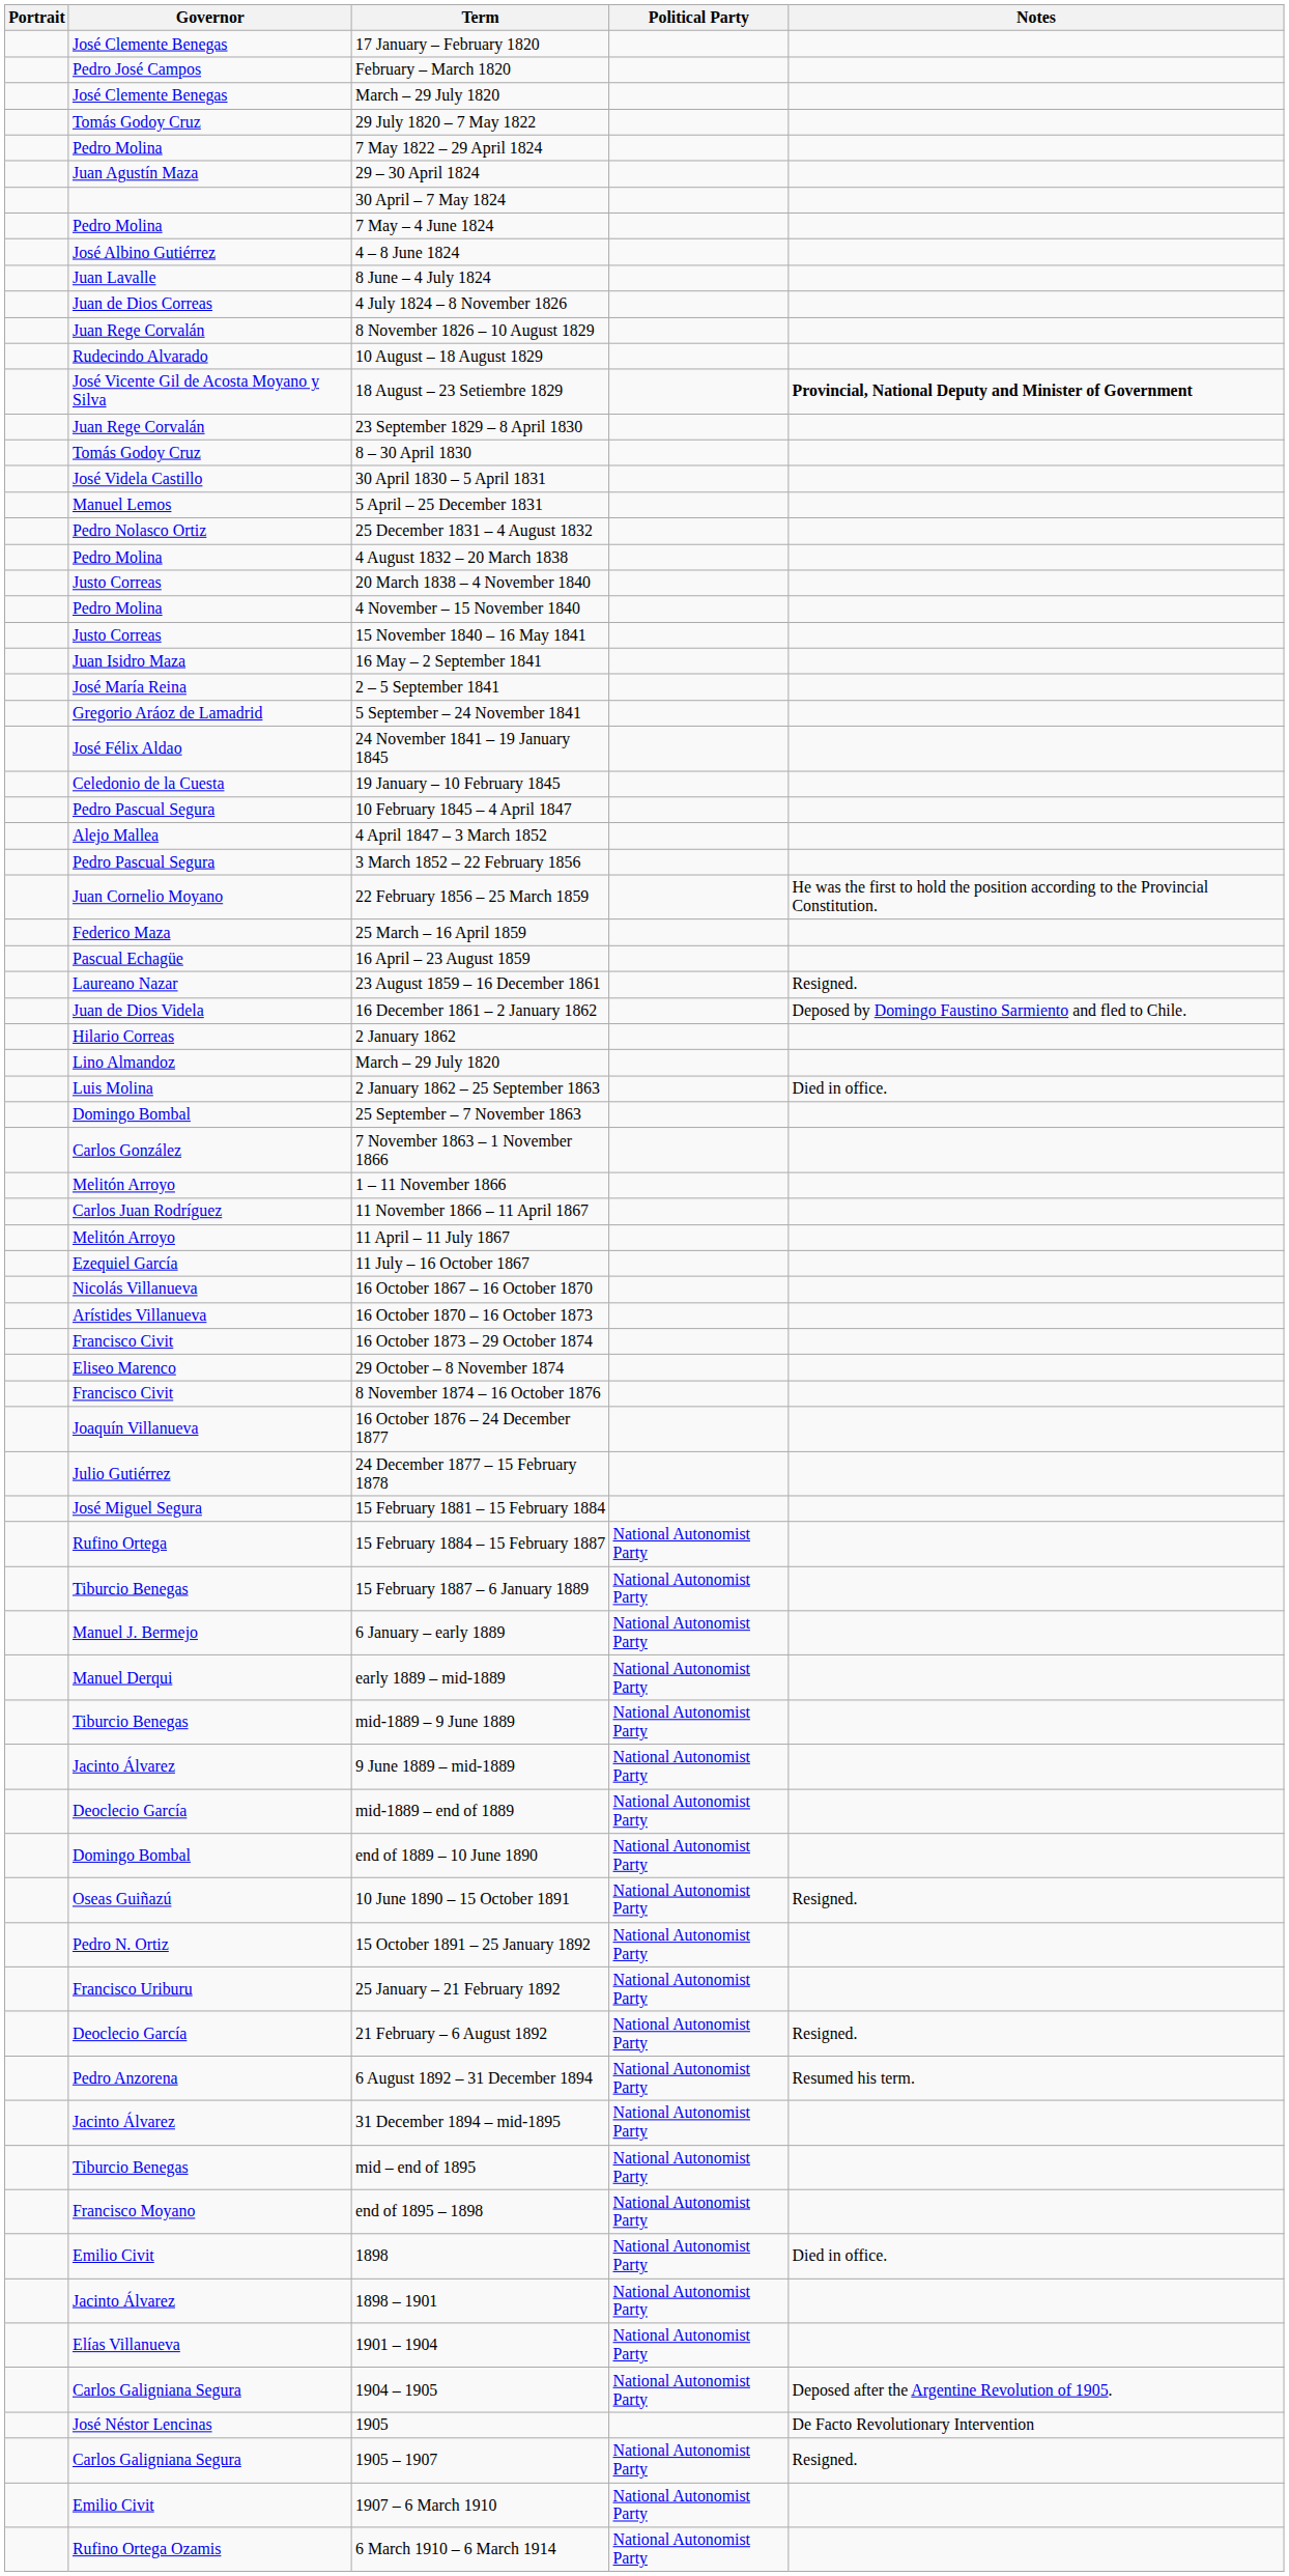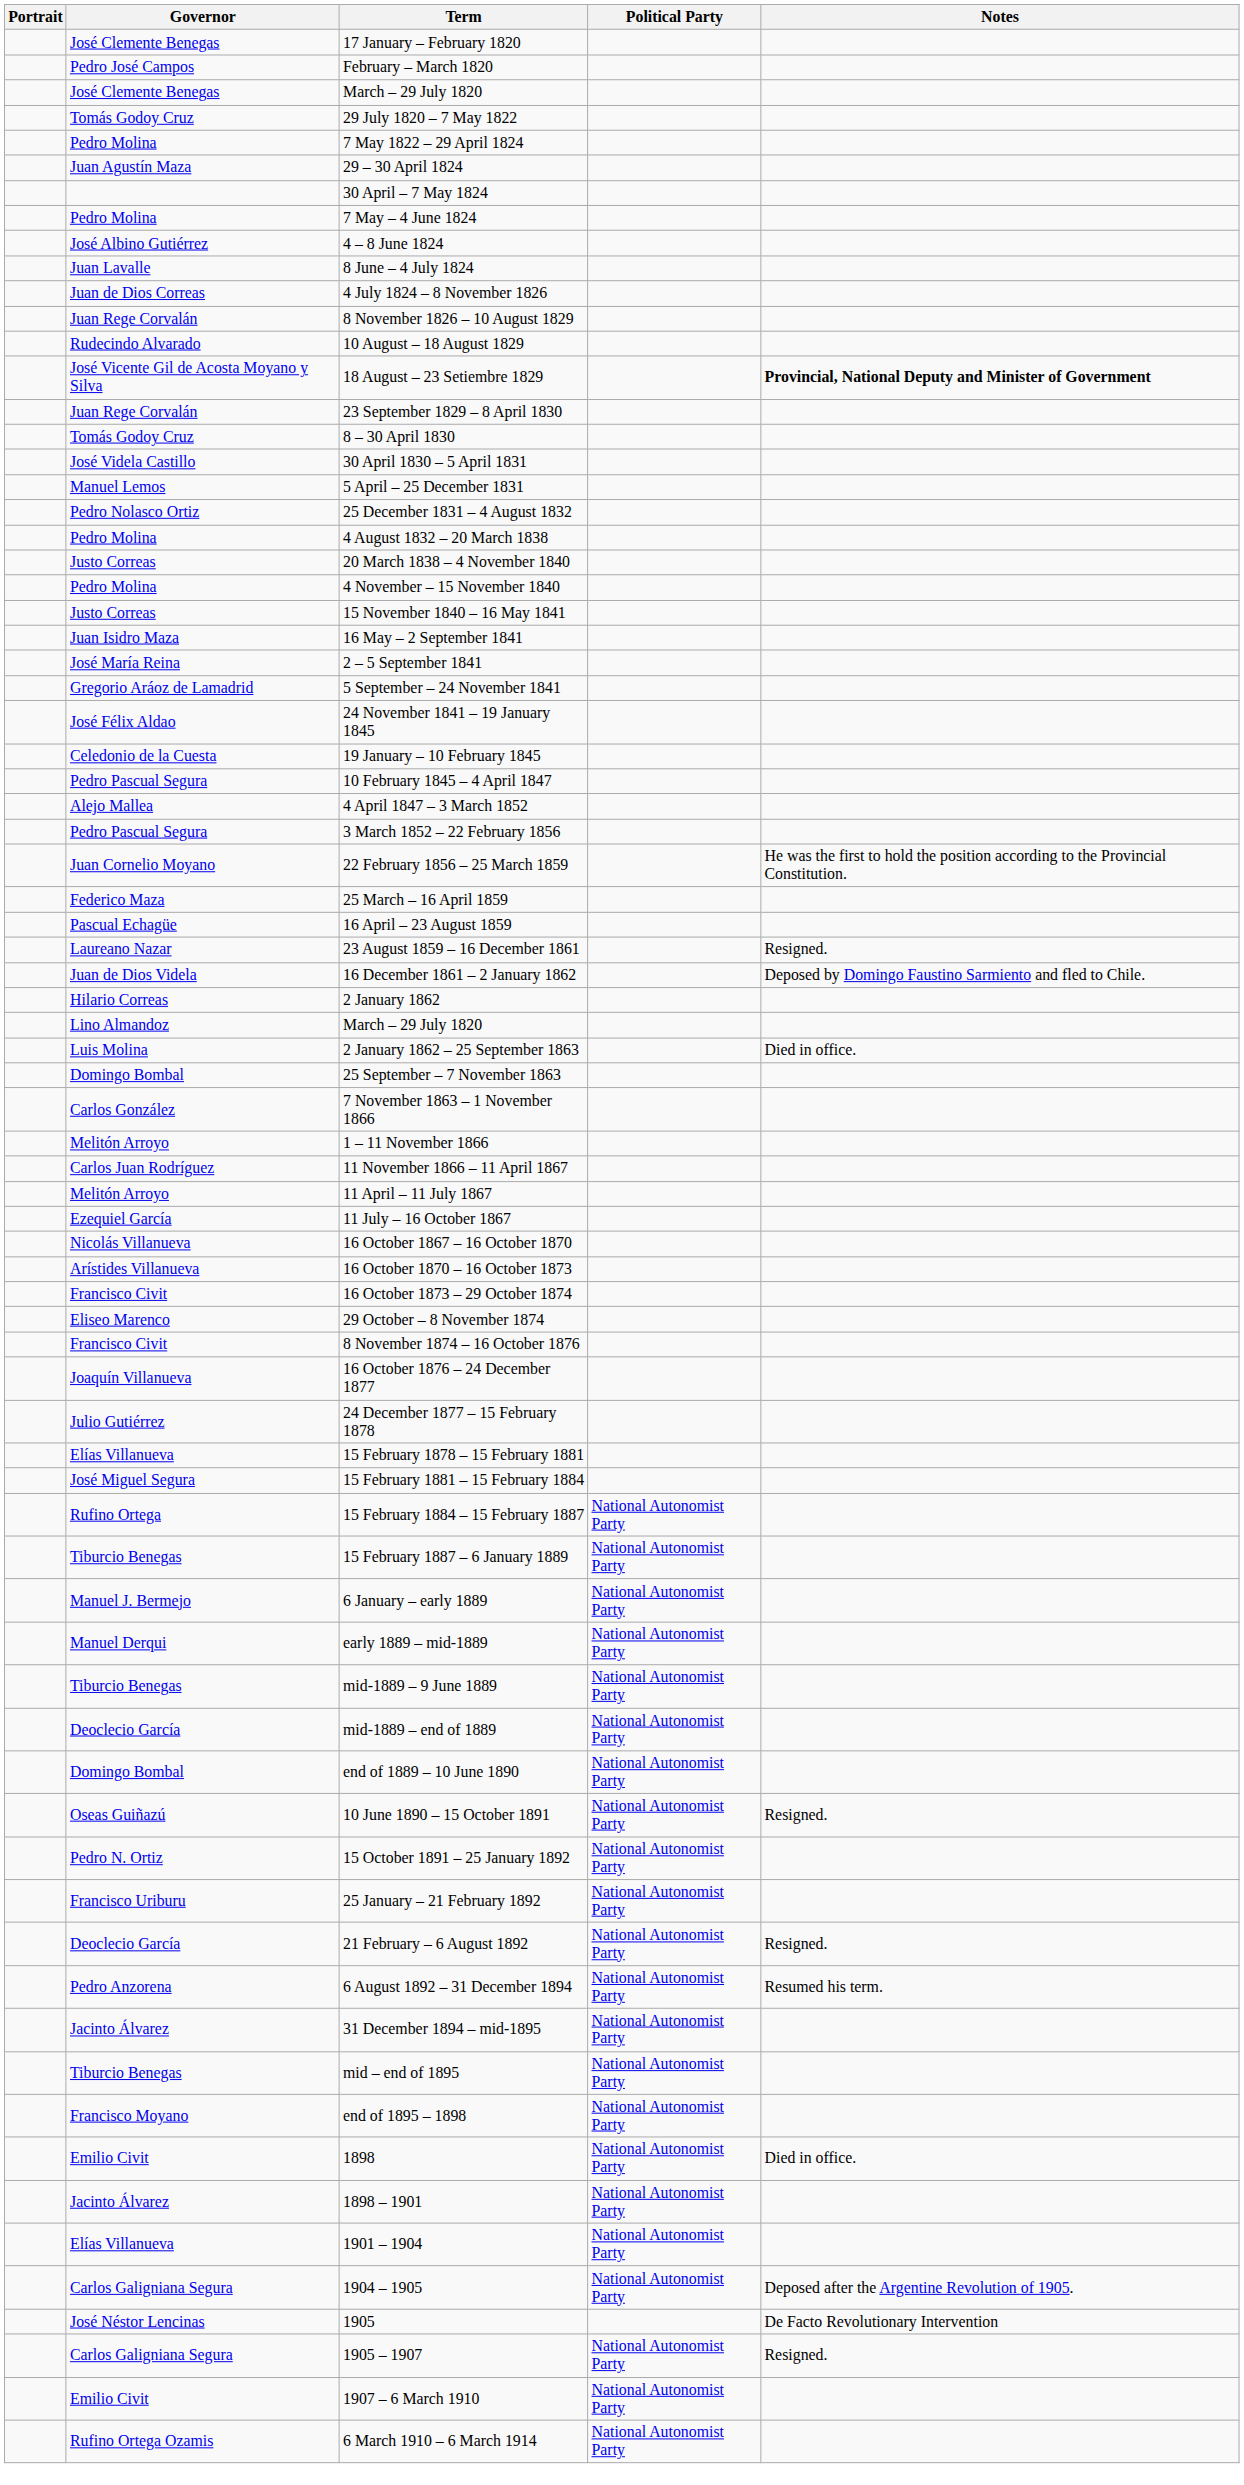+ row: Elías Villanueva | 15 February 1878 – 15 February 1881
- row: Jacinto Álvarez | 9 June 1889 – mid-1889 | National Autonomist Party
